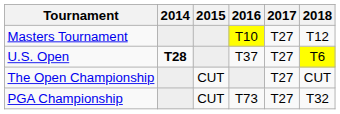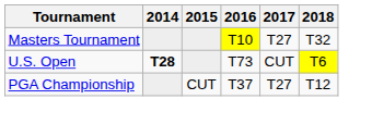Masters Tournament | 2018: T12 -> T32
U.S. Open | 2016: T37 -> T73
U.S. Open | 2017: T27 -> CUT
- row: The Open Championship | CUT | T27 | CUT
PGA Championship | 2016: T73 -> T37
PGA Championship | 2018: T32 -> T12
